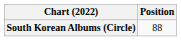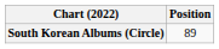South Korean Albums (Circle) | Position: 88 -> 89
